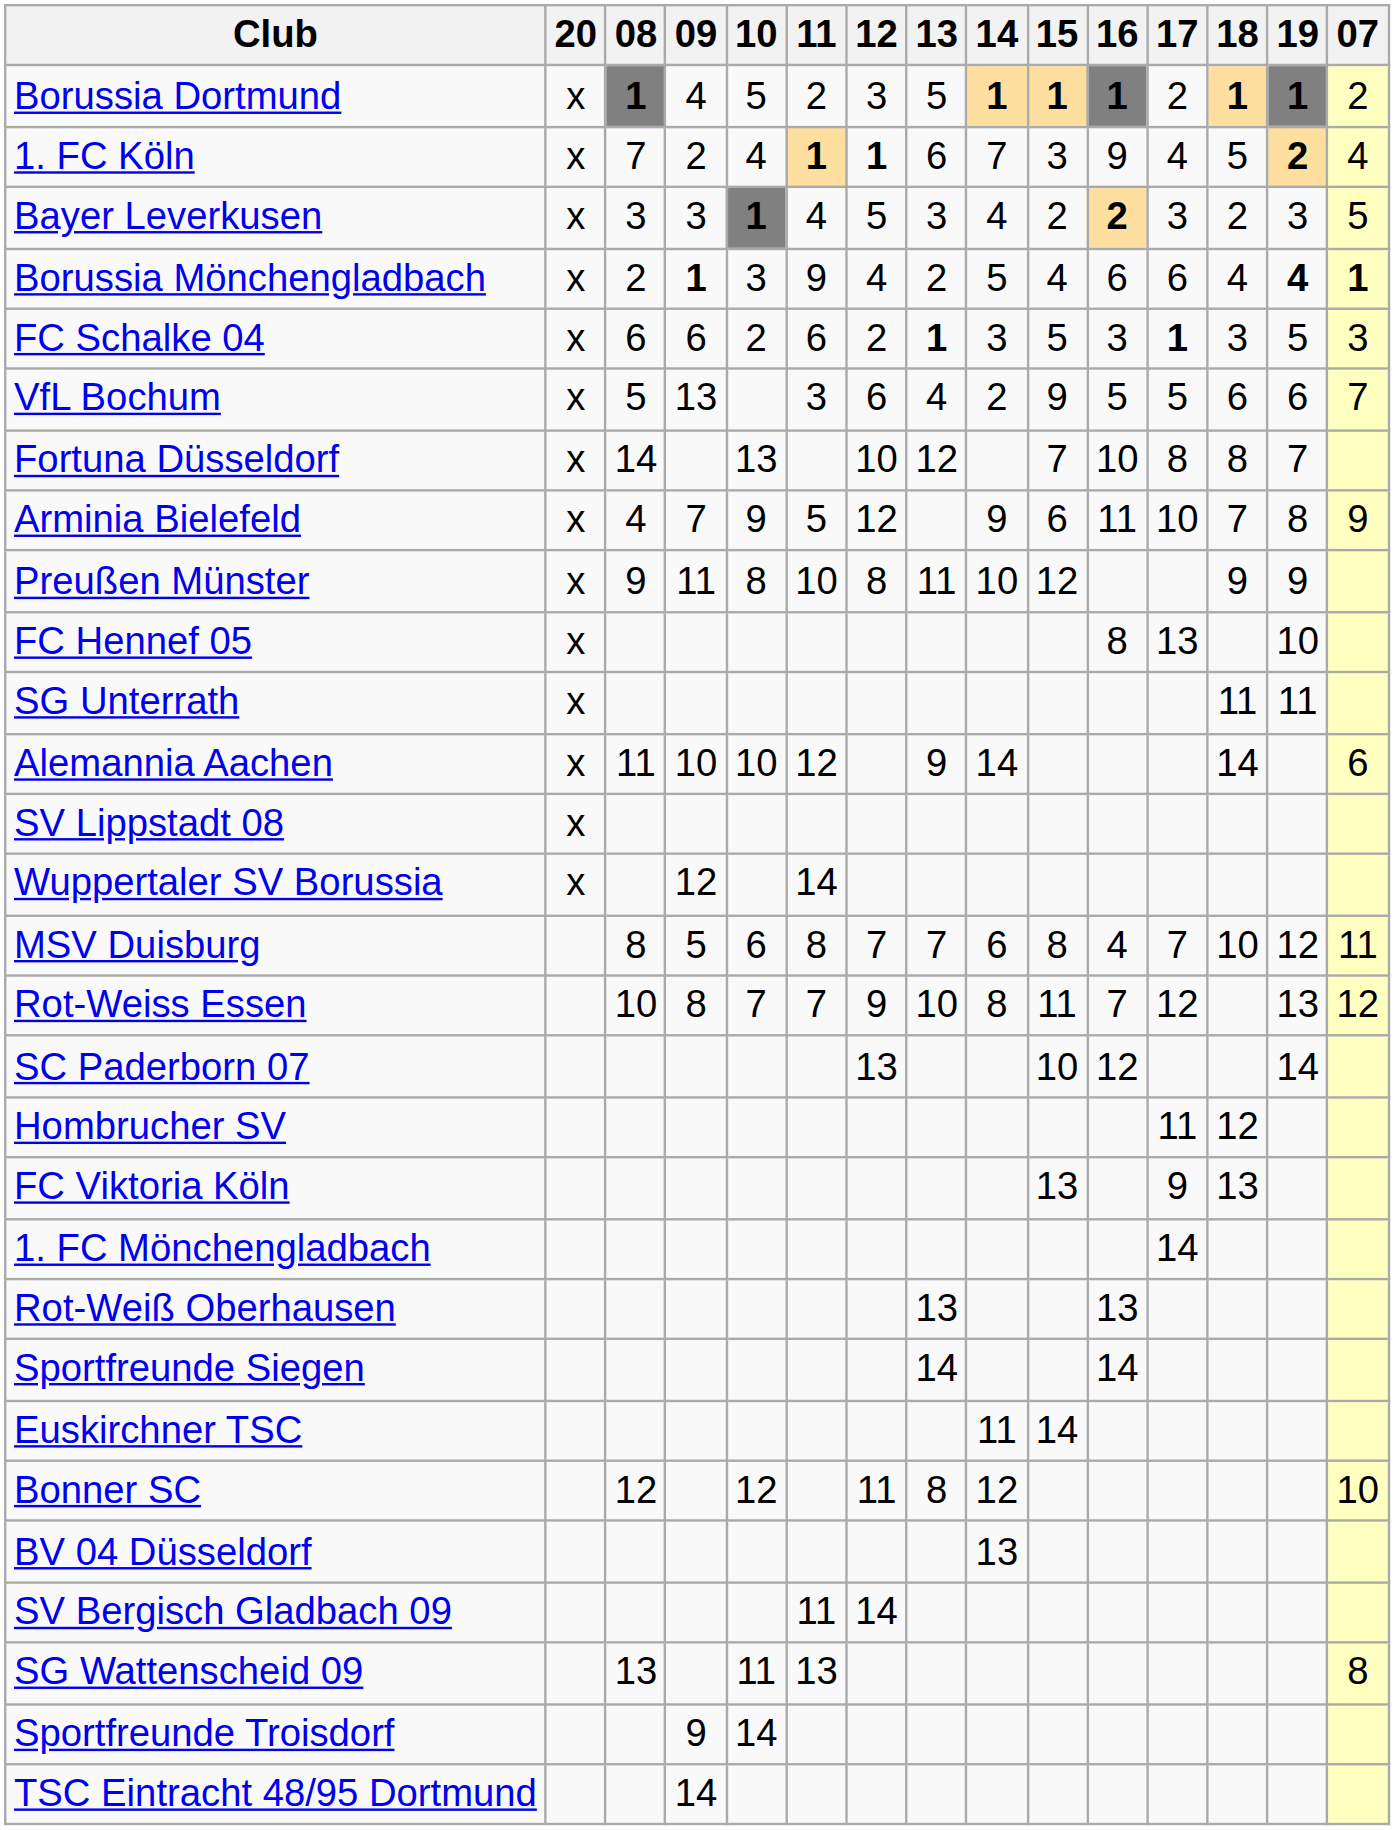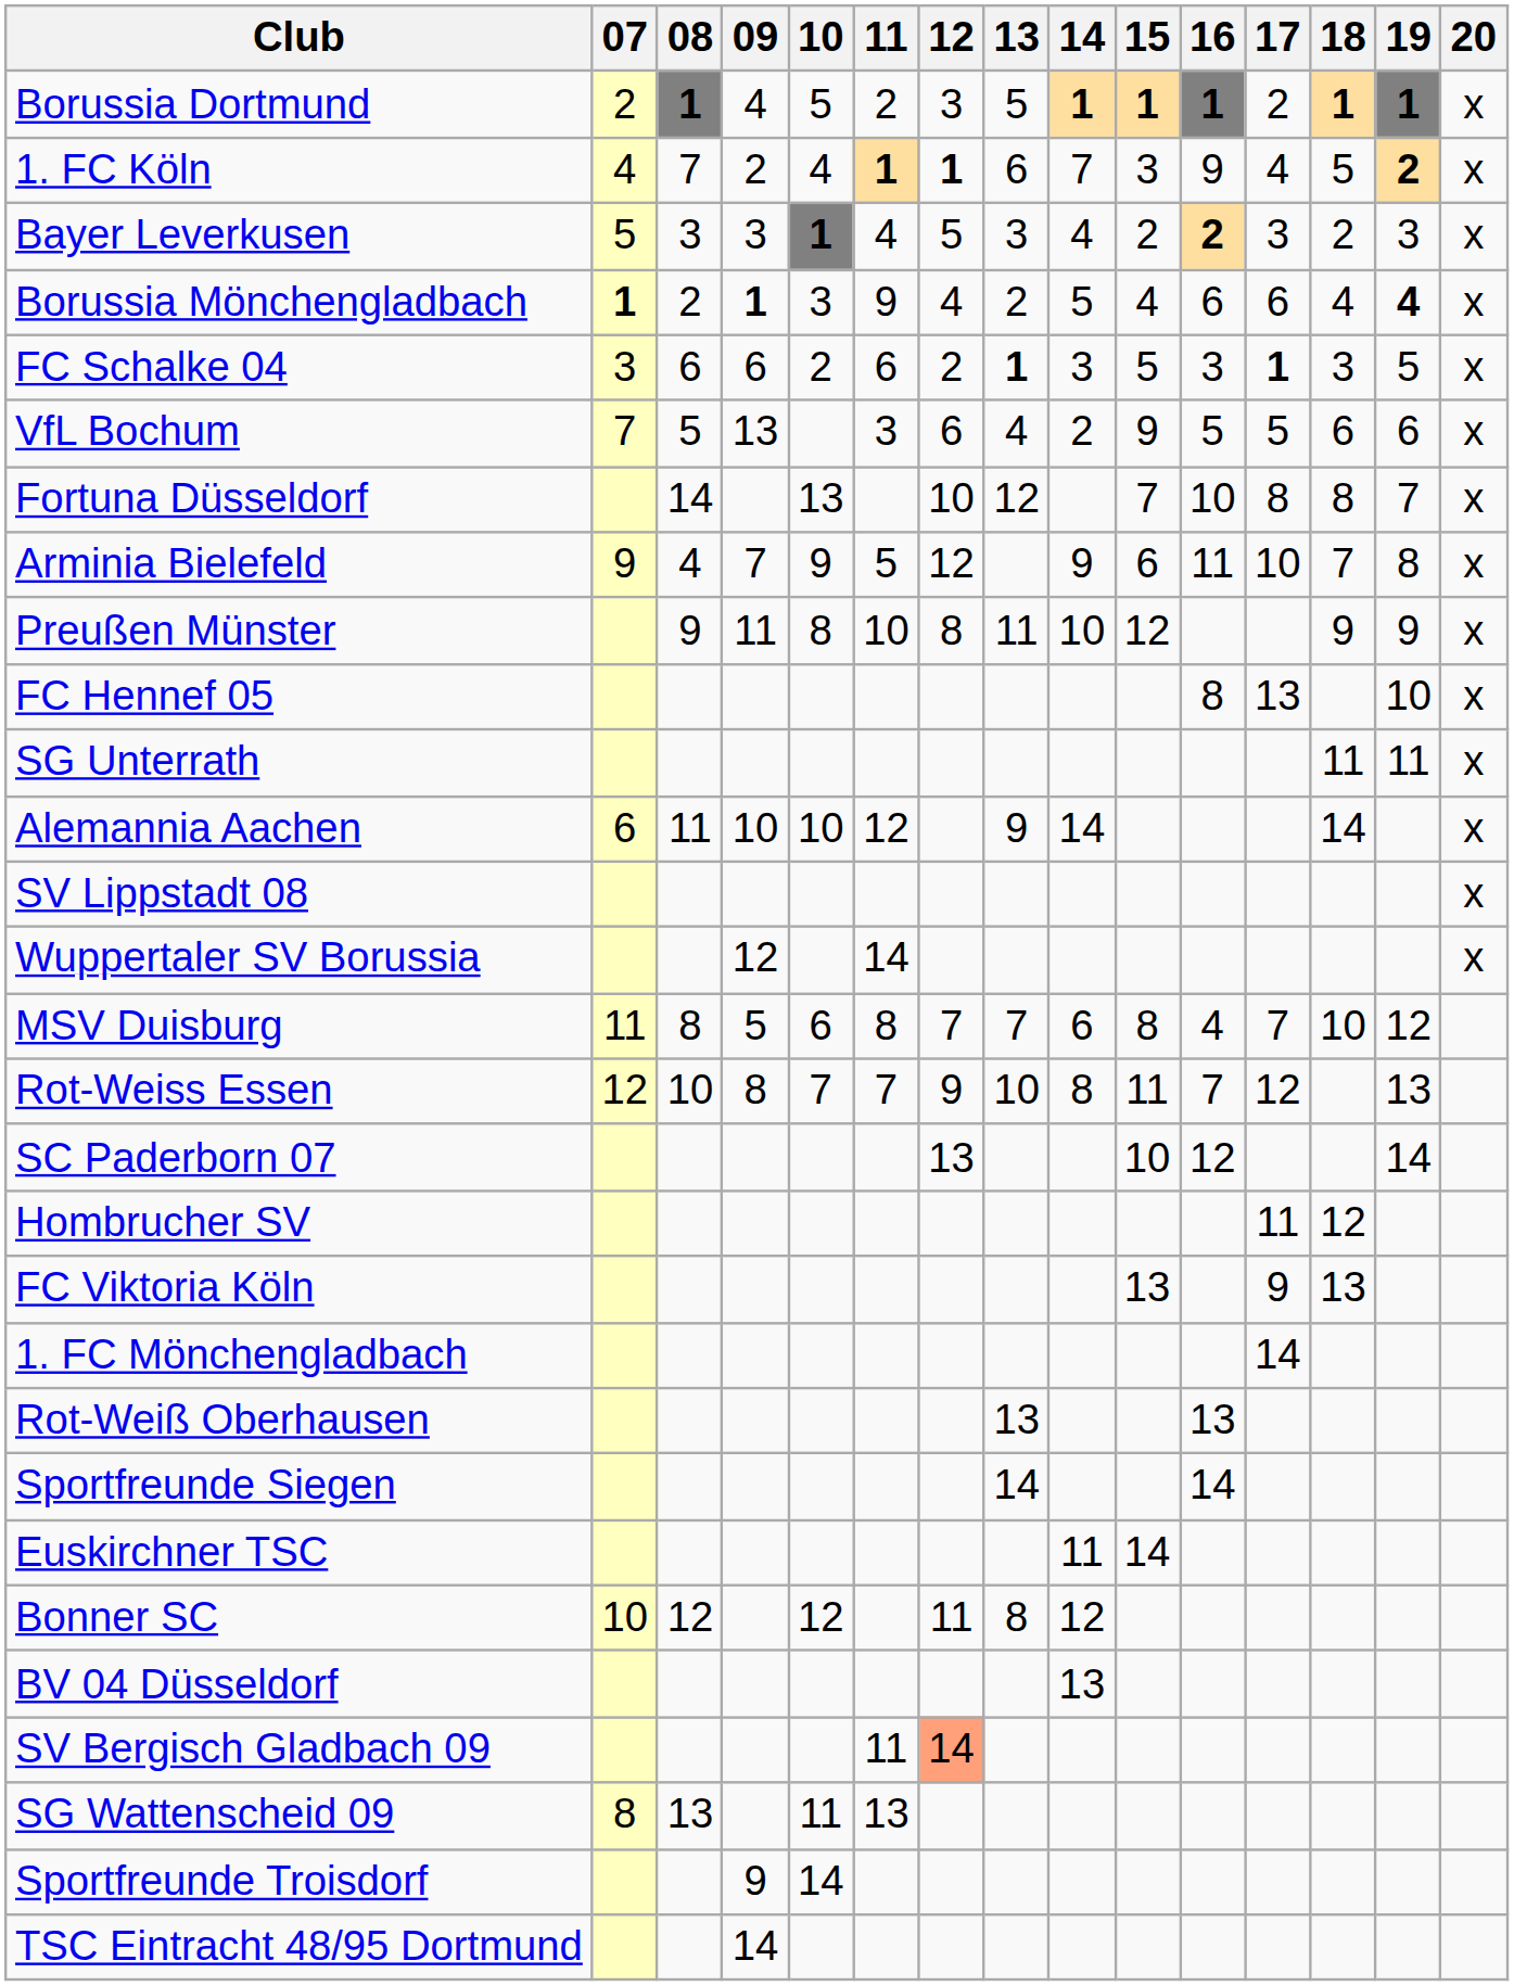columns swapped: 07 <-> 20
SV Bergisch Gladbach 09 | 12: no background -> lightsalmon background
